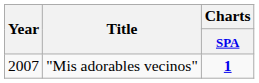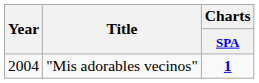"Mis adorables vecinos" | Year: 2007 -> 2004
